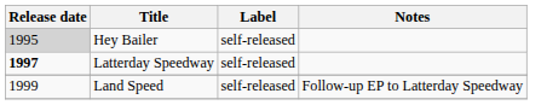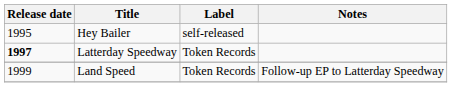Hey Bailer | Release date: lightgrey background -> no background
Latterday Speedway | Label: self-released -> Token Records
Land Speed | Label: self-released -> Token Records
